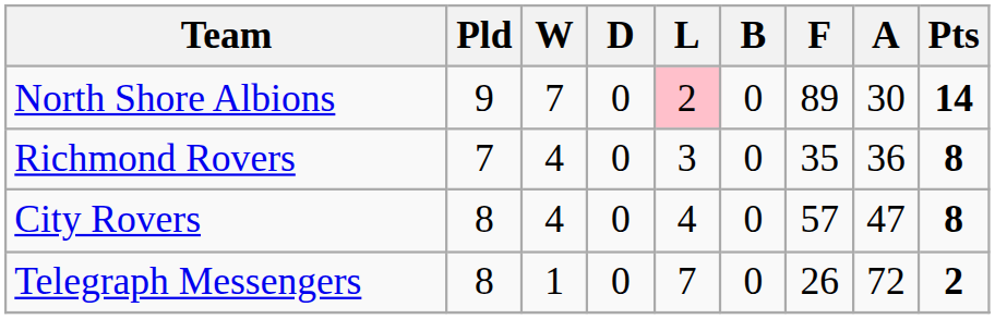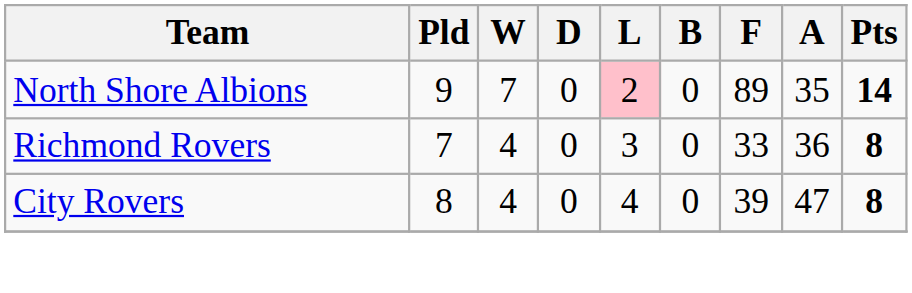North Shore Albions | A: 30 -> 35
Richmond Rovers | F: 35 -> 33
City Rovers | F: 57 -> 39
- row: Telegraph Messengers | 8 | 1 | 0 | 7 | 0 | 26 | 72 | 2
